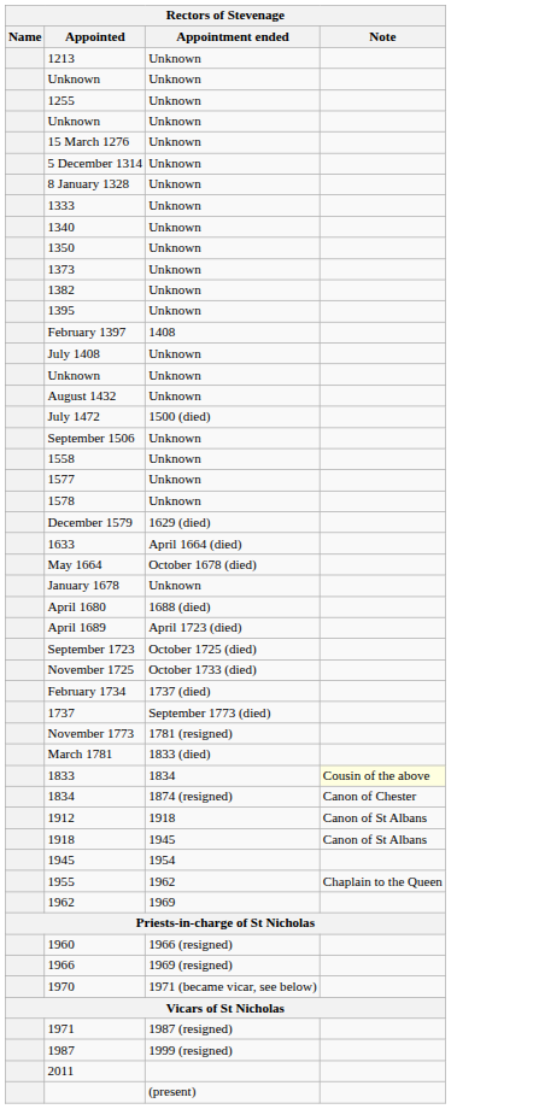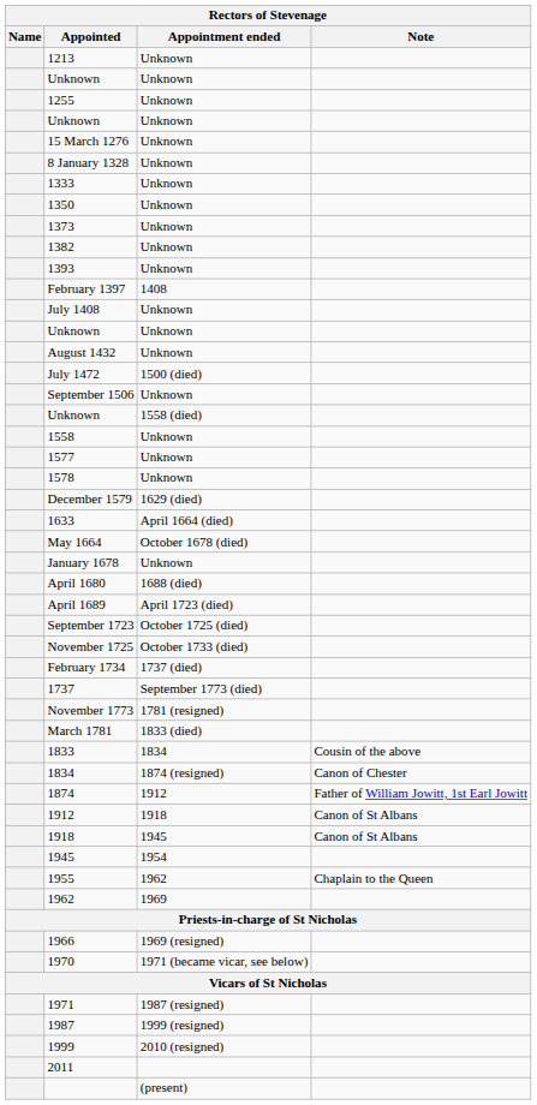- row: 5 December 1314 | Unknown
- row: 1340 | Unknown
+ row: 1393 | Unknown
- row: 1395 | Unknown
+ row: Unknown | 1558 (died)
1833 | Note: lightyellow background -> no background
+ row: 1874 | 1912 | Father of William Jowitt, 1st Earl Jowitt
- row: 1960 | 1966 (resigned)
+ row: 1999 | 2010 (resigned)
